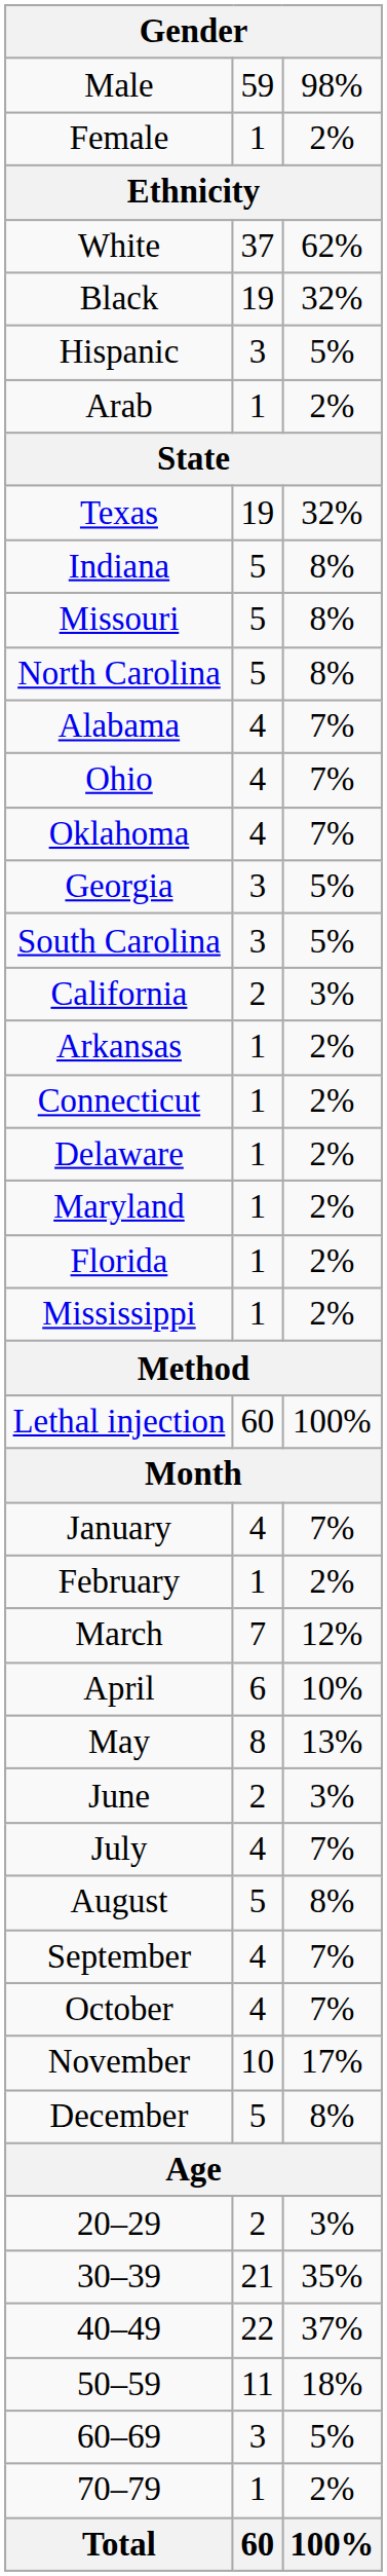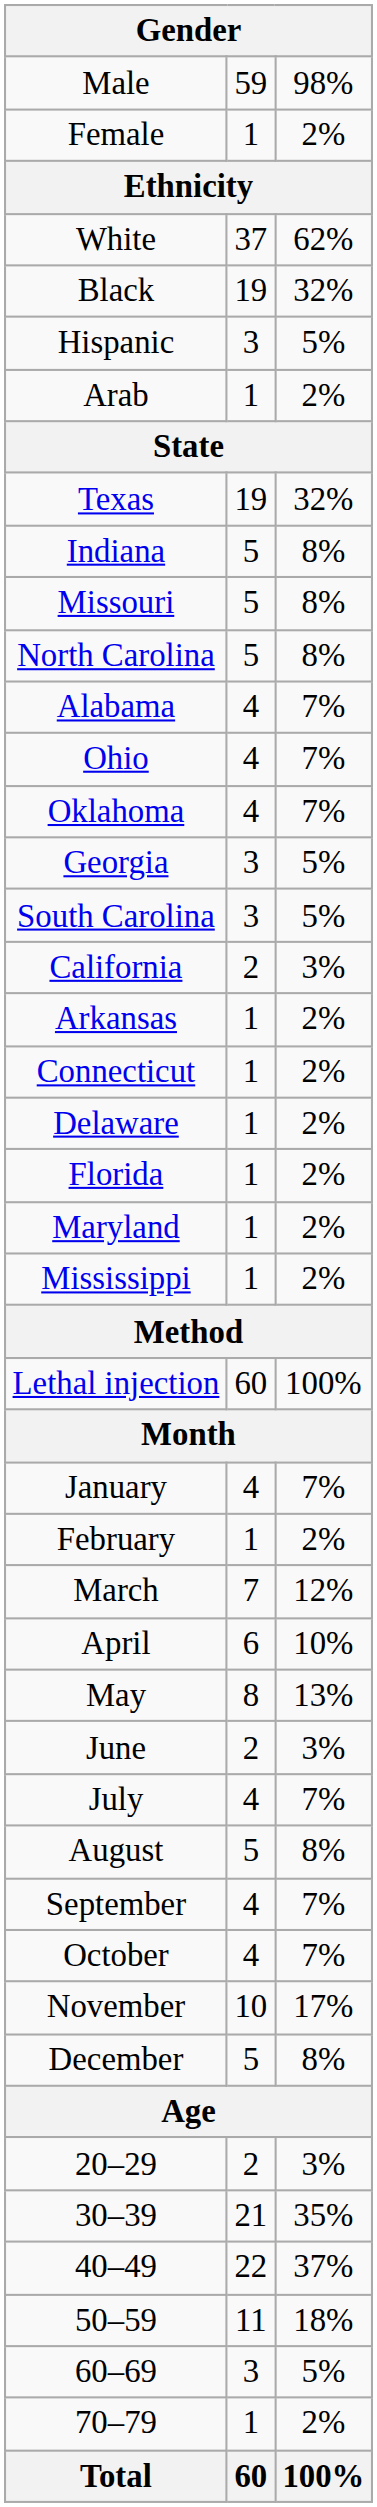rows swapped: Florida <-> Maryland
